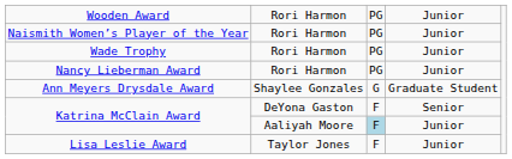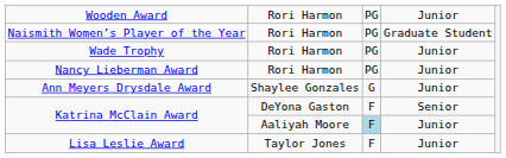Naismith Women’s Player of the Year | column 4: Junior -> Graduate Student
Ann Meyers Drysdale Award | column 4: Graduate Student -> Junior
